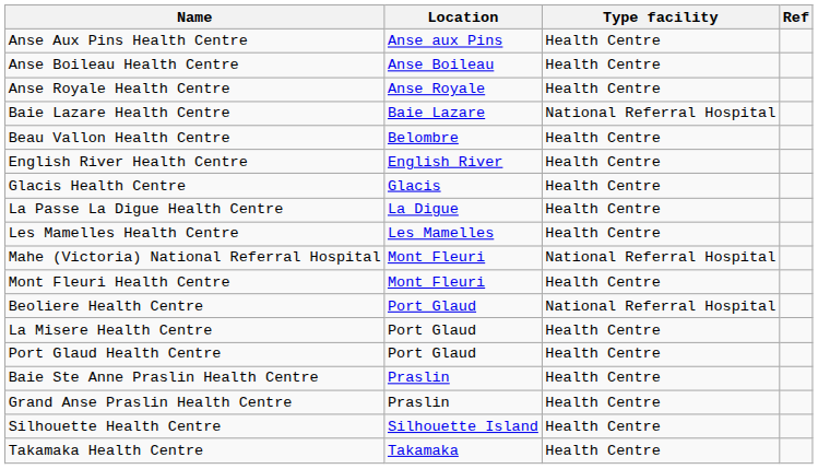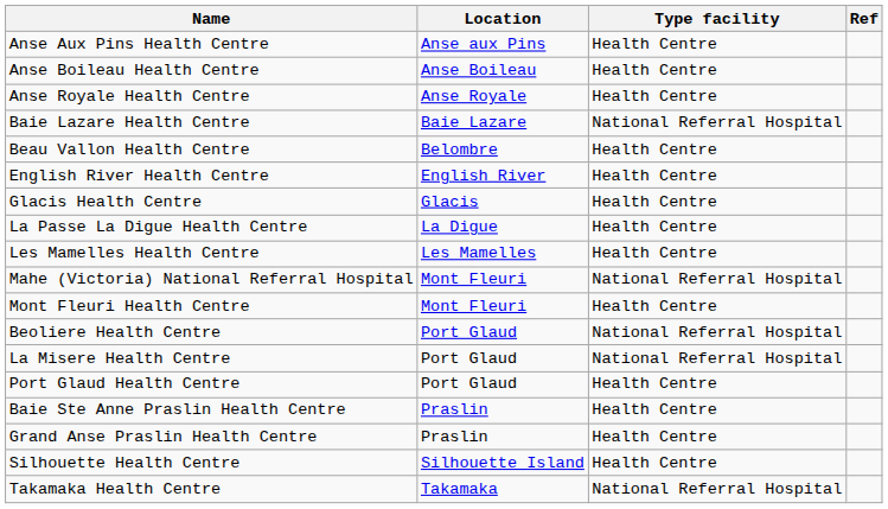La Misere Health Centre | Type facility: Health Centre -> National Referral Hospital
Takamaka Health Centre | Type facility: Health Centre -> National Referral Hospital
